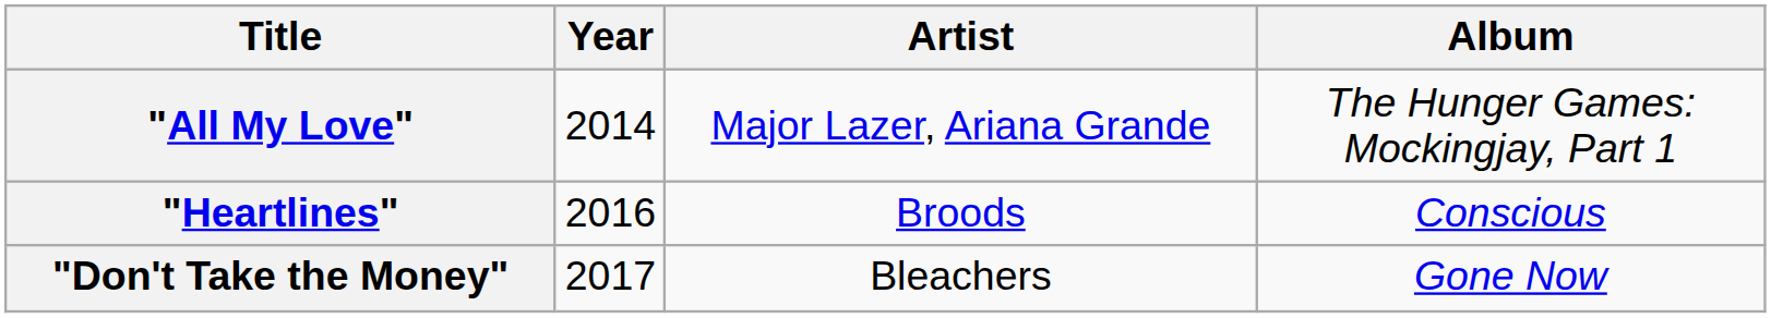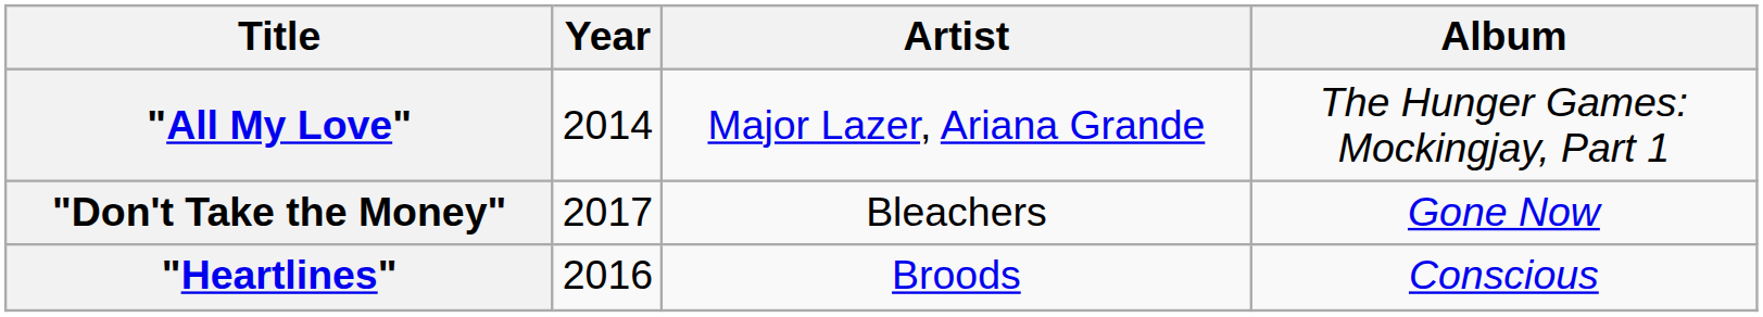rows swapped: "Heartlines" <-> "Don't Take the Money"
